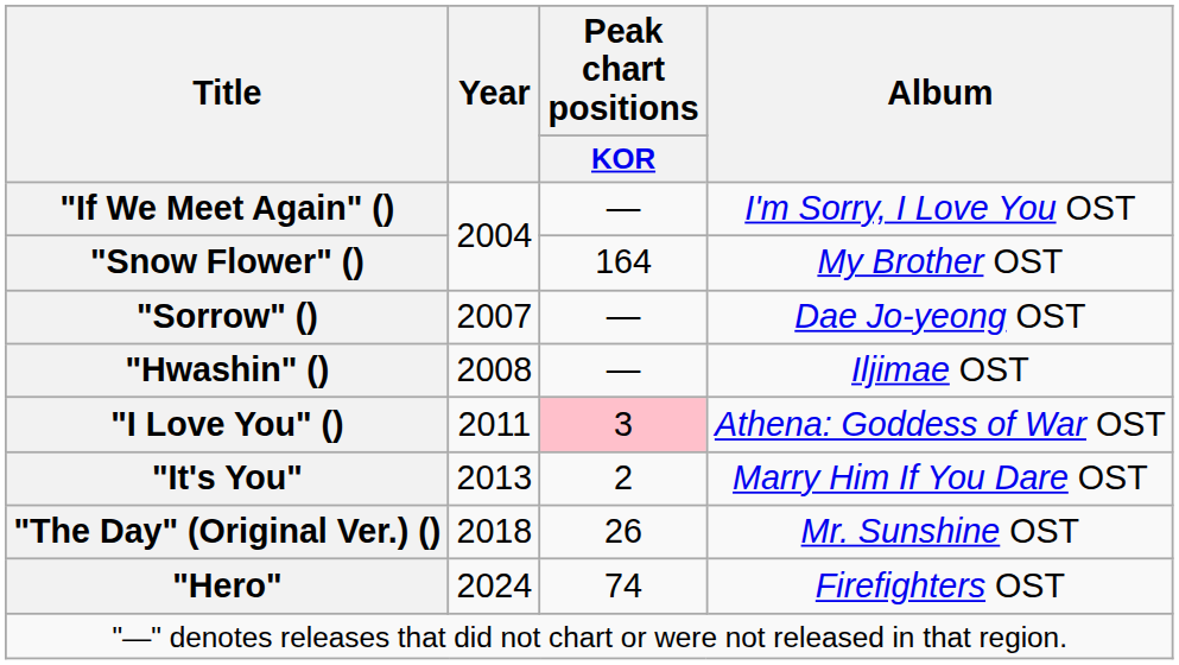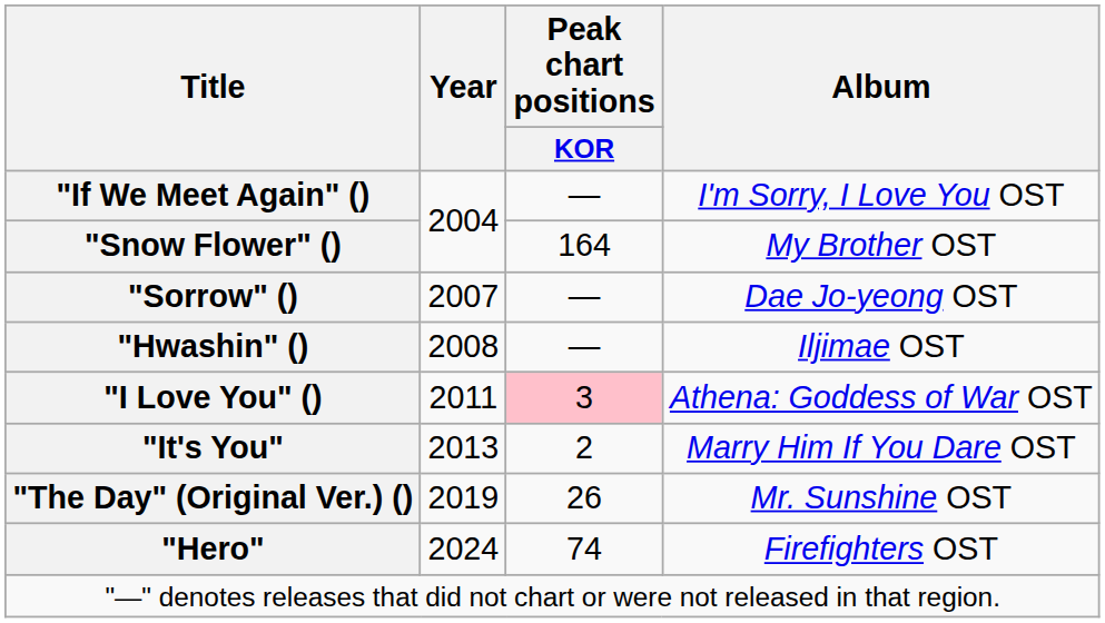"The Day" (Original Ver.) () | Year: 2018 -> 2019
